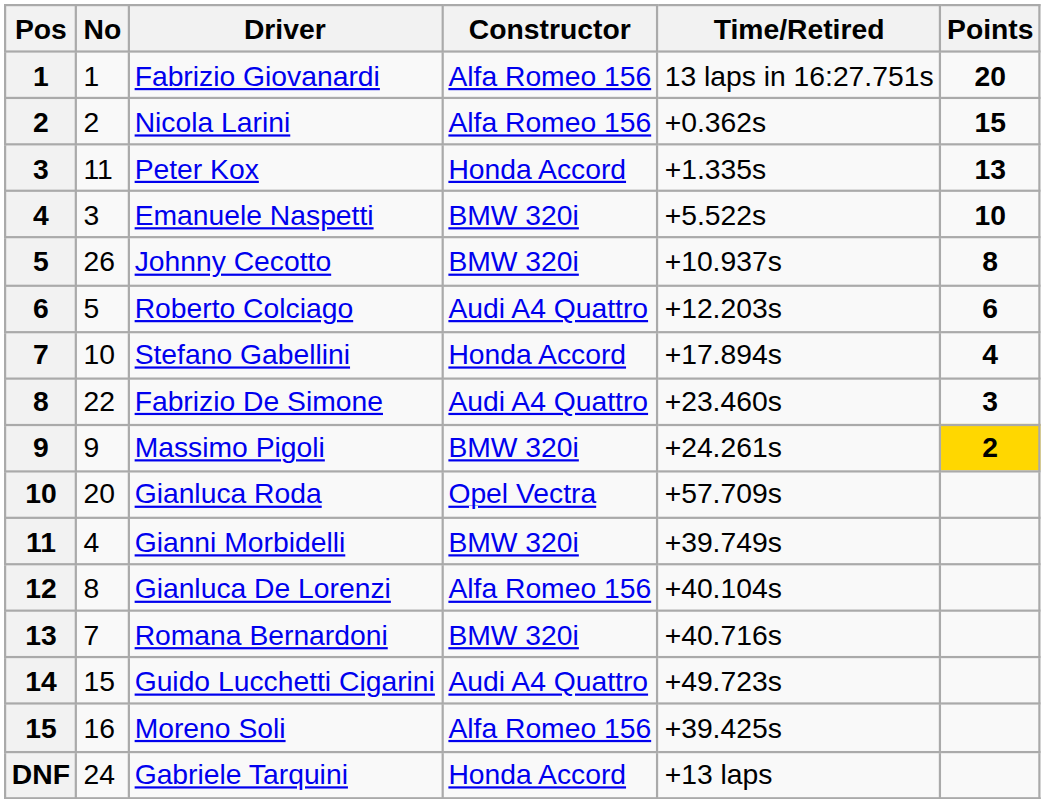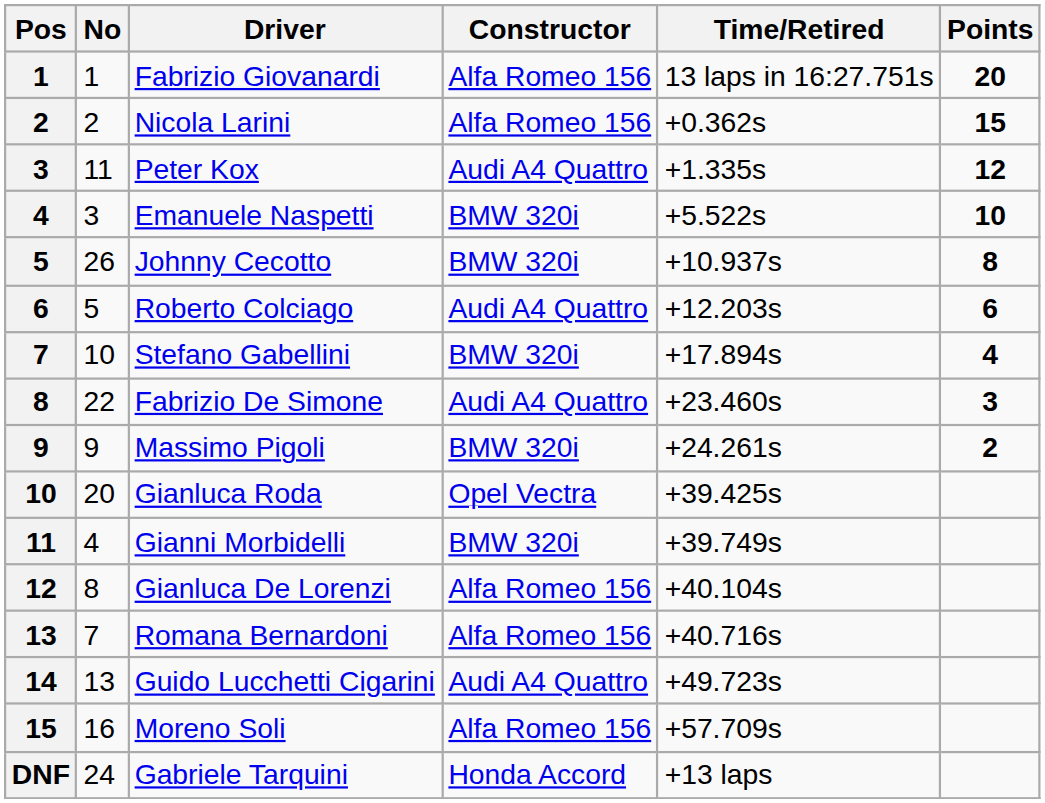Peter Kox | Constructor: Honda Accord -> Audi A4 Quattro
Peter Kox | Points: 13 -> 12
Stefano Gabellini | Constructor: Honda Accord -> BMW 320i
Massimo Pigoli | Points: gold background -> no background
Gianluca Roda | Time/Retired: +57.709s -> +39.425s
Romana Bernardoni | Constructor: BMW 320i -> Alfa Romeo 156
Guido Lucchetti Cigarini | No: 15 -> 13
Moreno Soli | Time/Retired: +39.425s -> +57.709s
